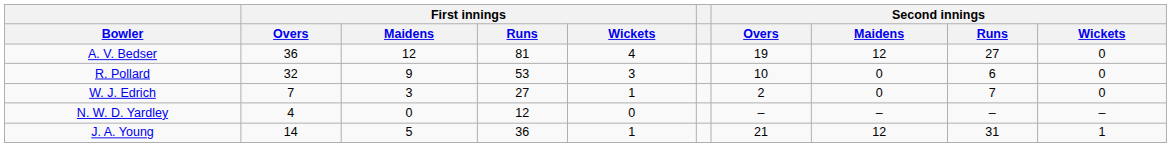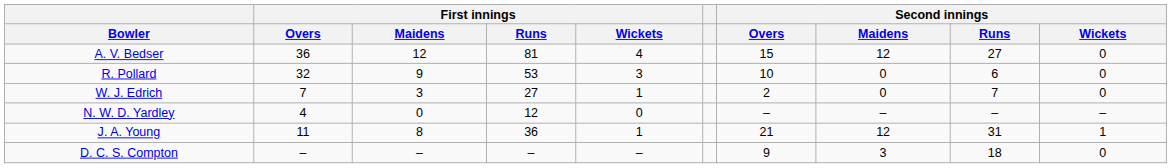A. V. Bedser | Second innings / Overs: 19 -> 15
J. A. Young | First innings / Overs: 14 -> 11
J. A. Young | First innings / Maidens: 5 -> 8
+ row: D. C. S. Compton | – | – | – | – | 9 | 3 | 18 | 0
